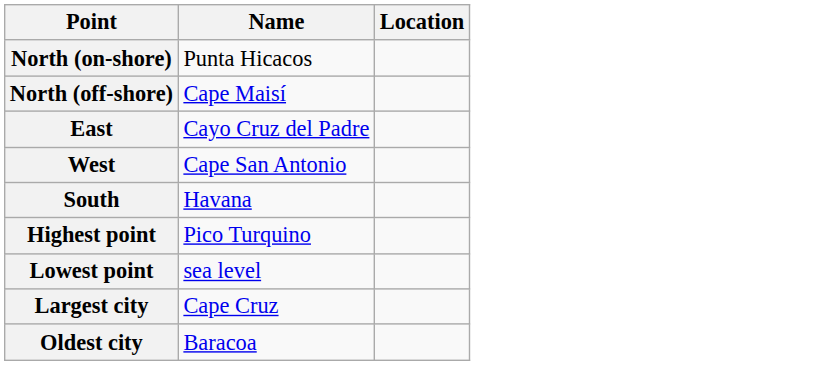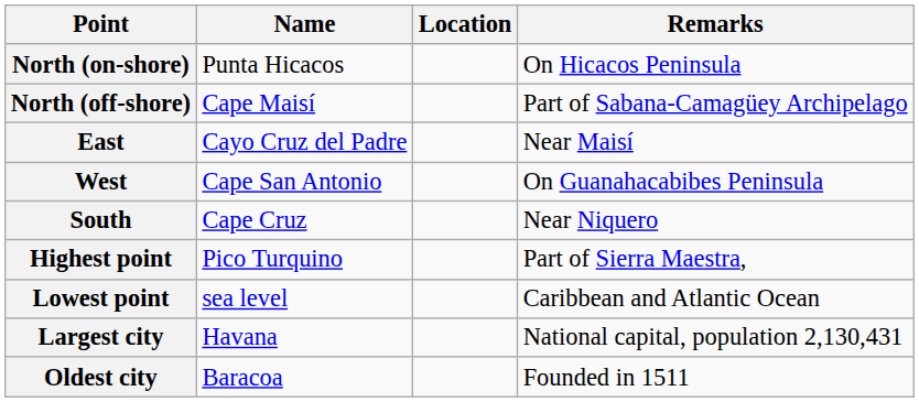+ column: Remarks | On Hicacos Peninsula | Part of Sabana-Camagüey Archipelago | Near Maisí | On Guanahacabibes Peninsula | Near Niquero | Part of Sierra Maestra, | Caribbean and Atlantic Ocean | National capital, population 2,130,431 | Founded in 1511
South | Name: Havana -> Cape Cruz
Largest city | Name: Cape Cruz -> Havana
